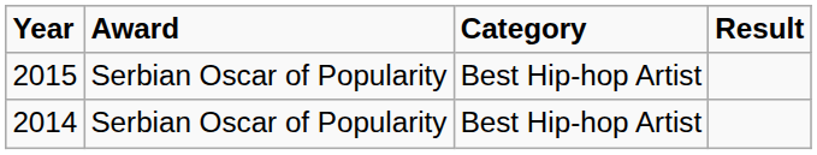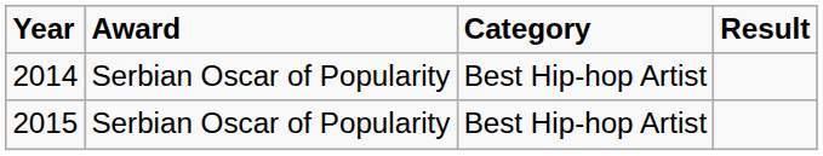rows swapped: 2014 <-> 2015
